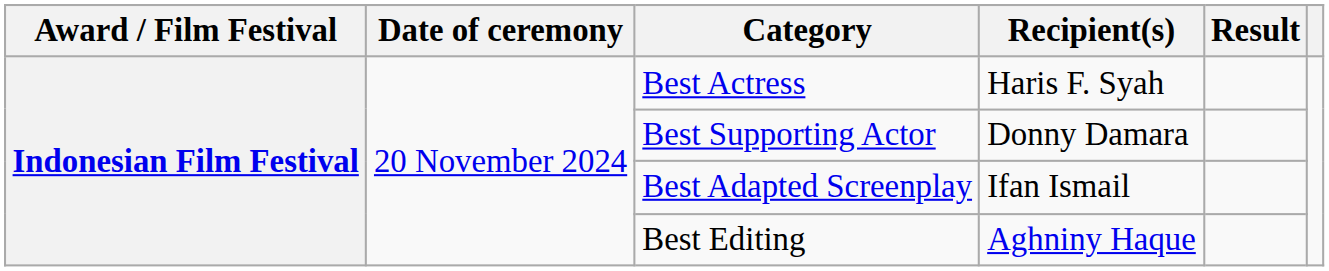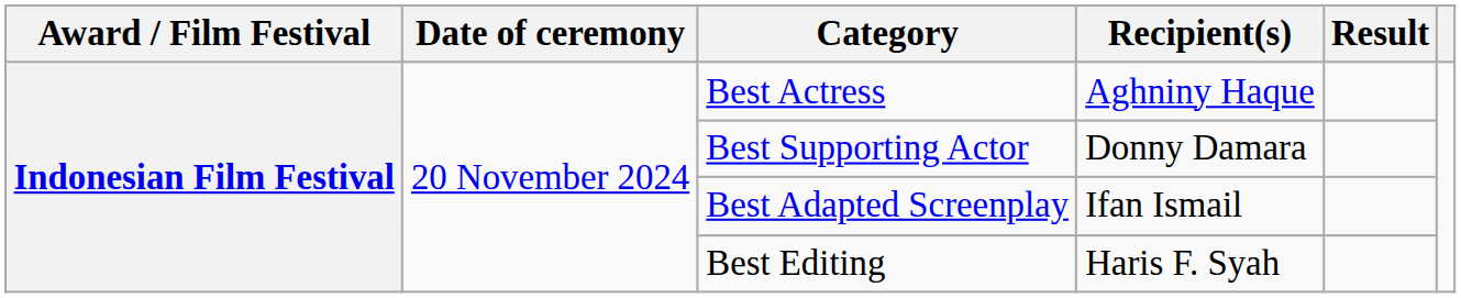Best Actress | Recipient(s): Haris F. Syah -> Aghniny Haque
Best Editing | Recipient(s): Aghniny Haque -> Haris F. Syah
